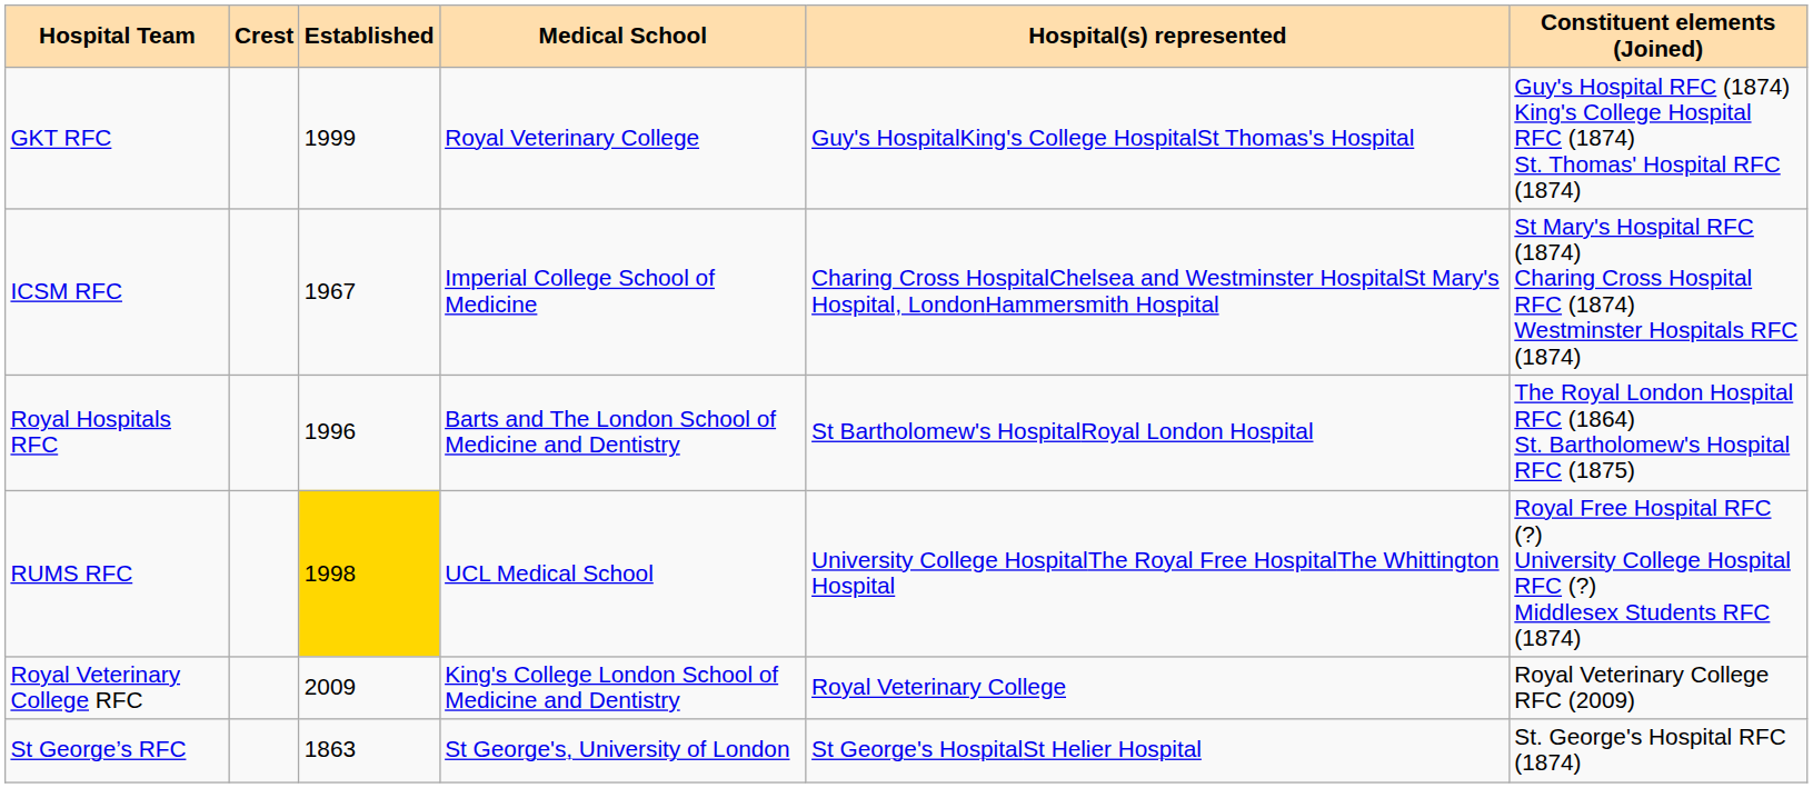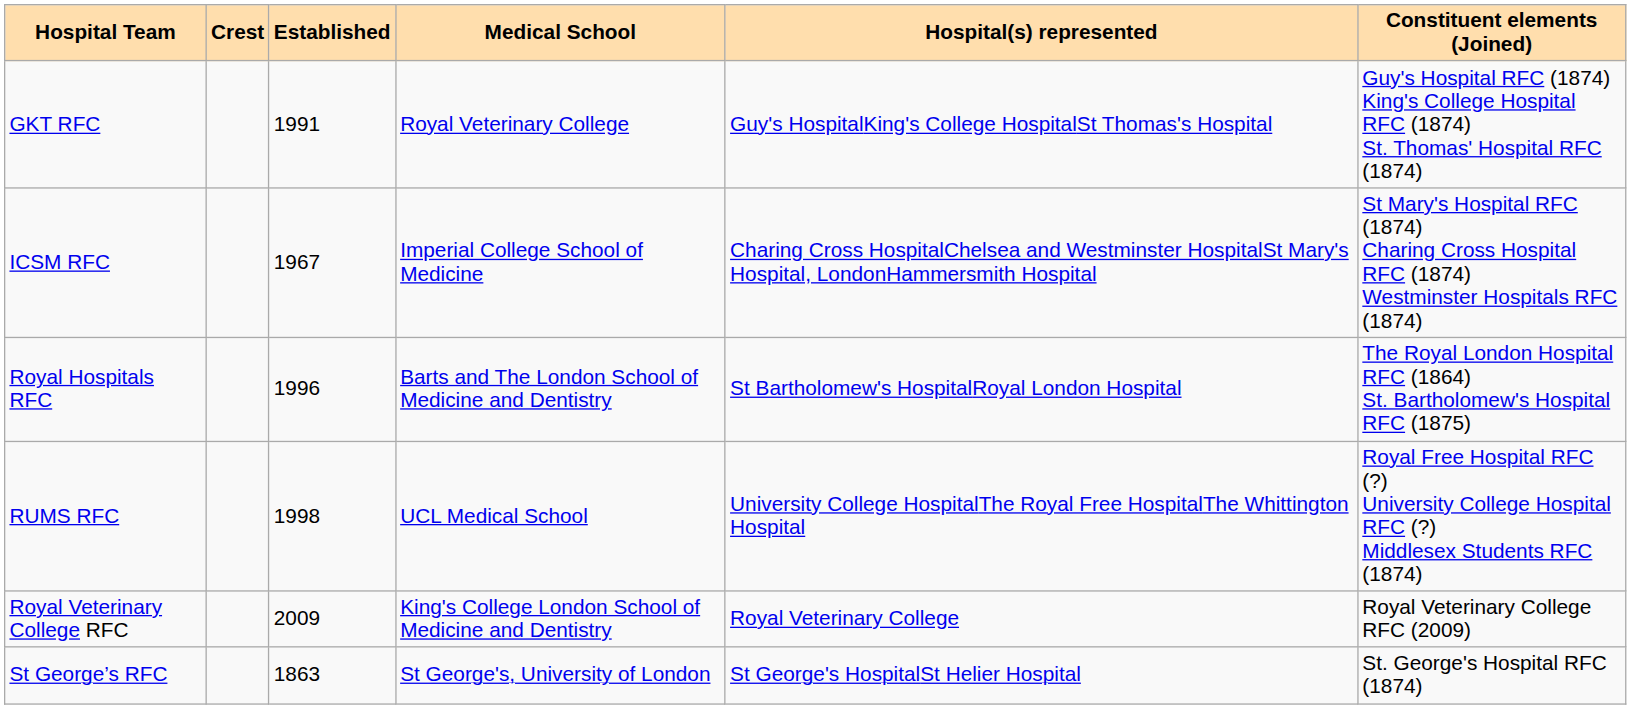GKT RFC | Established: 1999 -> 1991
RUMS RFC | Established: gold background -> no background
